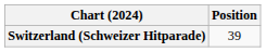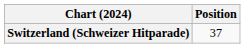Switzerland (Schweizer Hitparade) | Position: 39 -> 37
